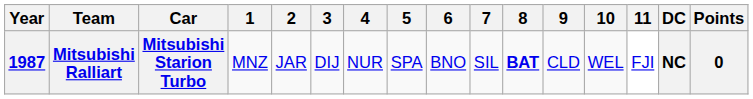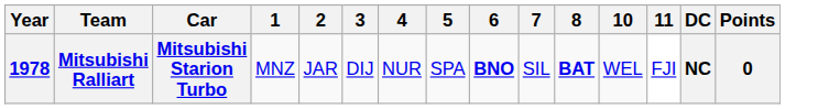- column: 9 | CLD
Mitsubishi Ralliart | Year: 1987 -> 1978
Mitsubishi Ralliart | 6: normal -> bold
